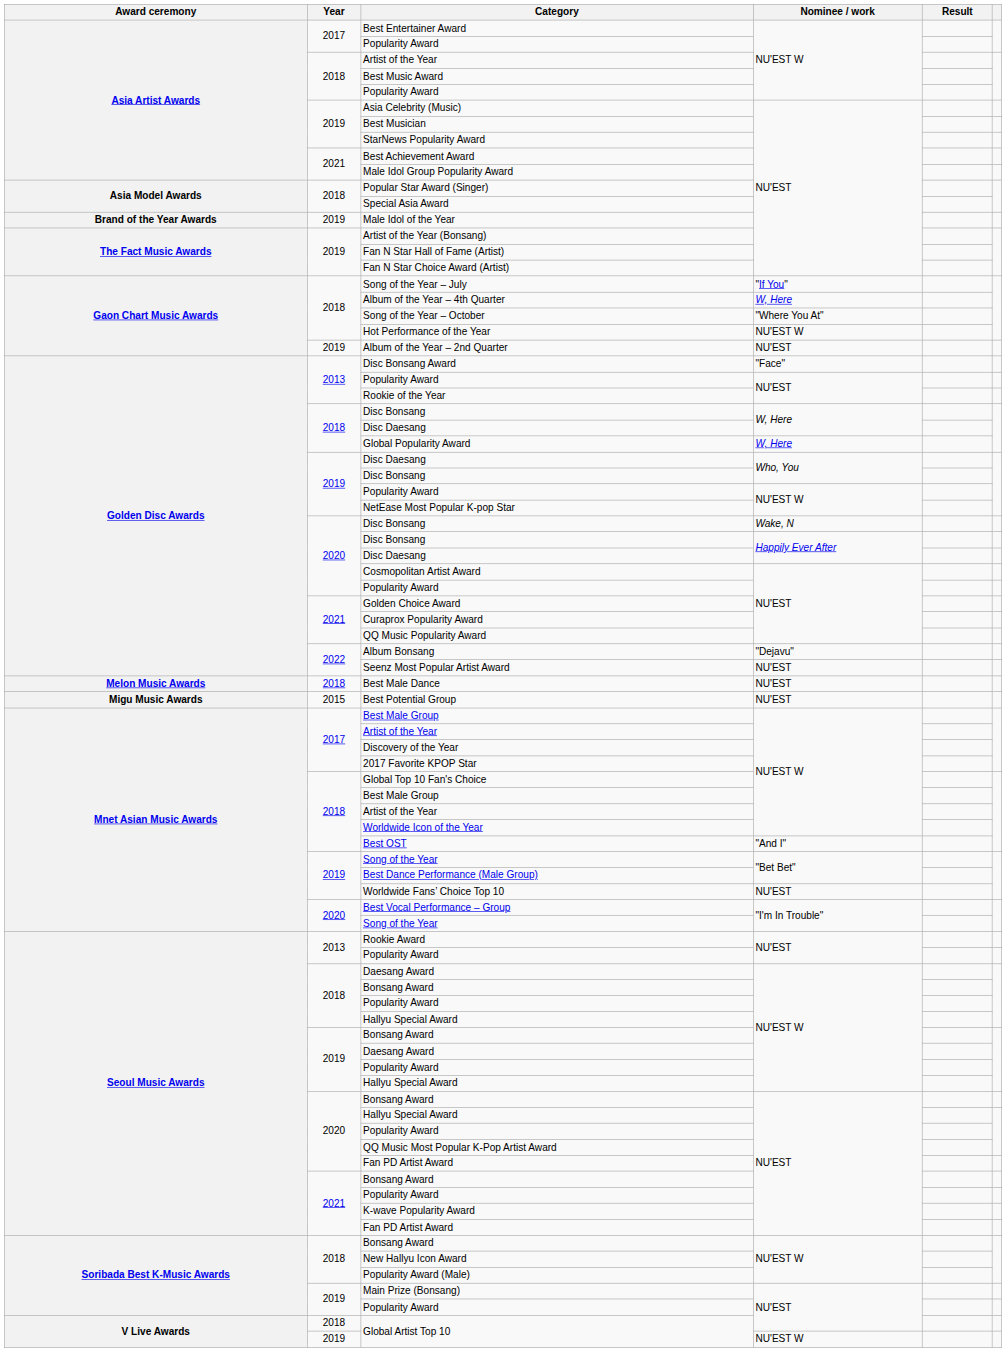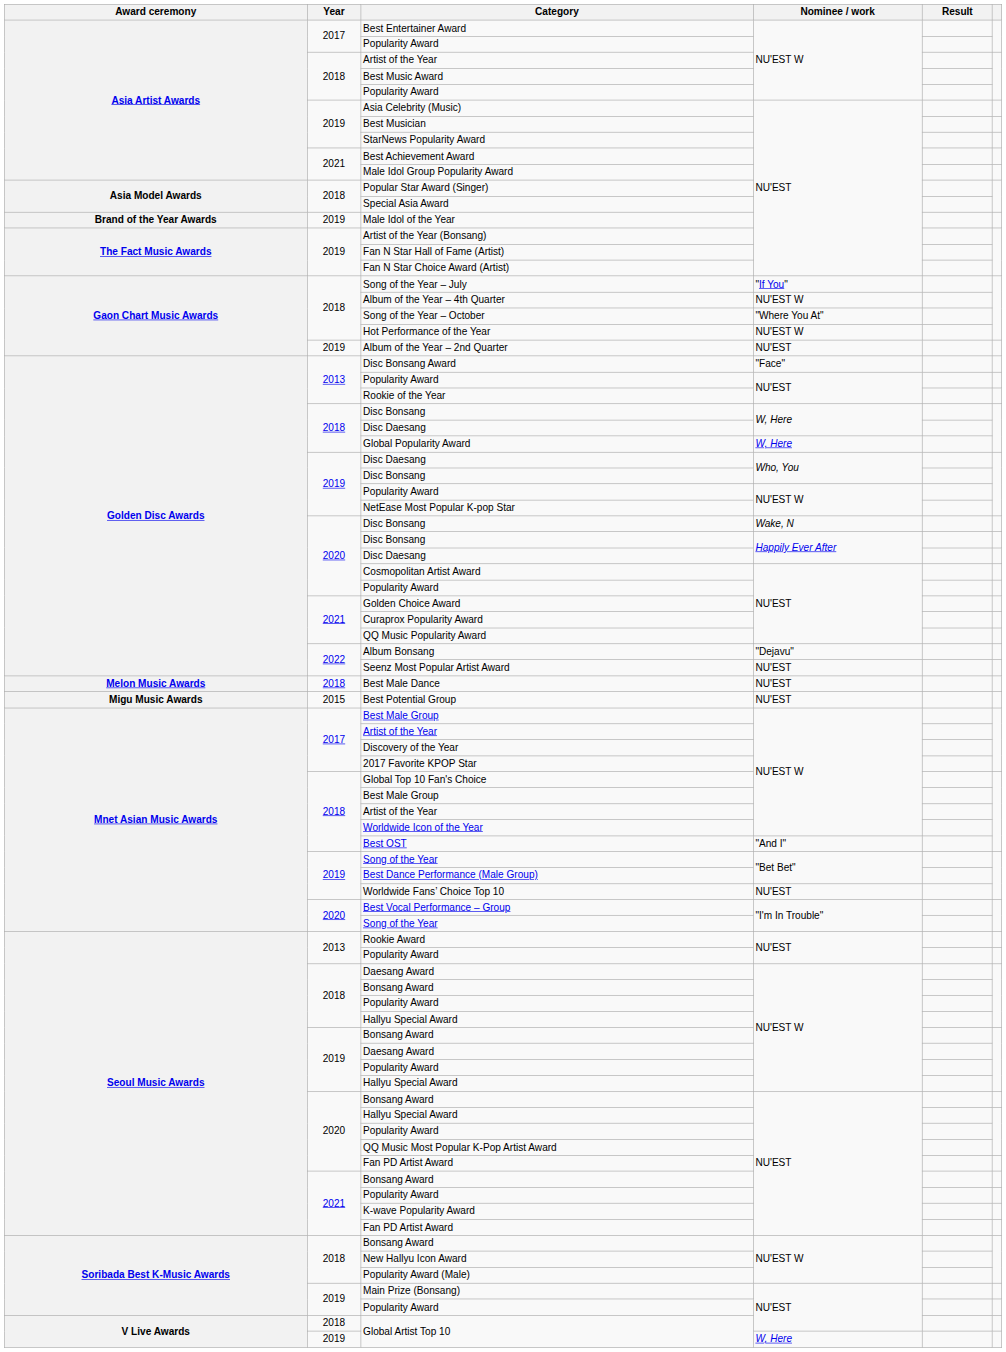Album of the Year – 4th Quarter | Nominee / work: W, Here -> NU'EST W
2019 / Global Artist Top 10 | Nominee / work: NU'EST W -> W, Here
